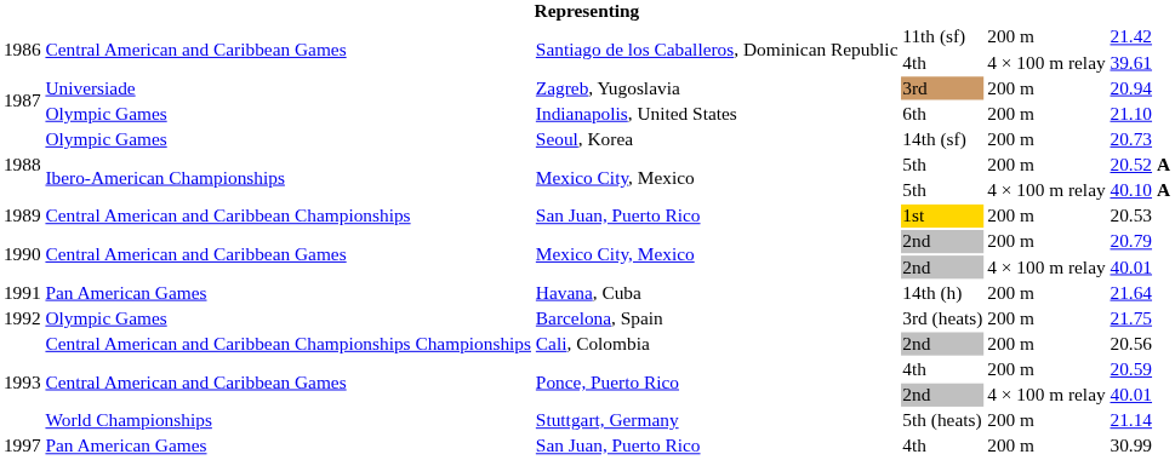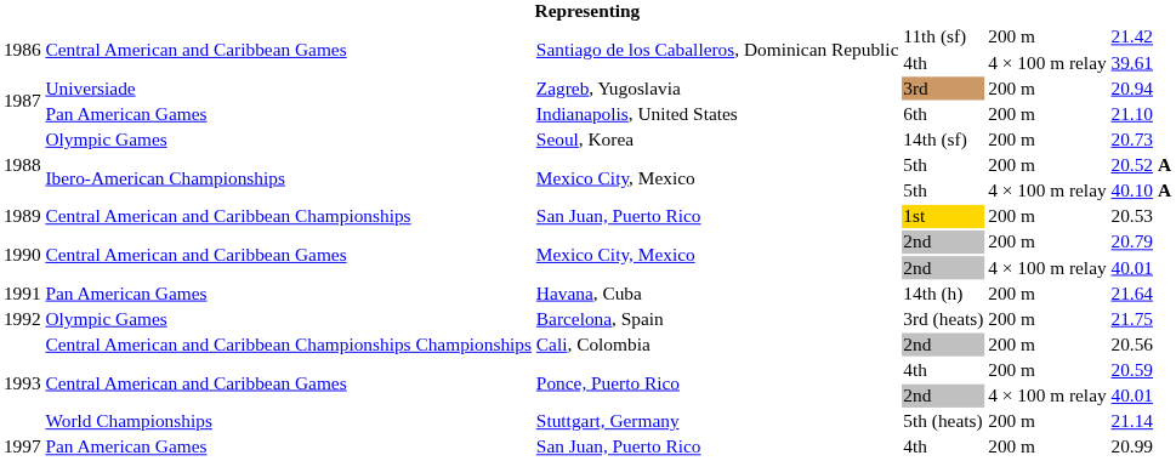Indianapolis, United States | column 2: Olympic Games -> Pan American Games
San Juan, Puerto Rico / 4th | column 6: 30.99 -> 20.99
